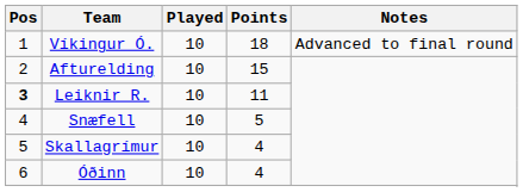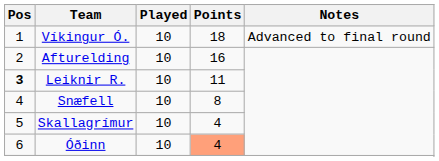Afturelding | Points: 15 -> 16
Snæfell | Points: 5 -> 8
Óðinn | Points: no background -> lightsalmon background
